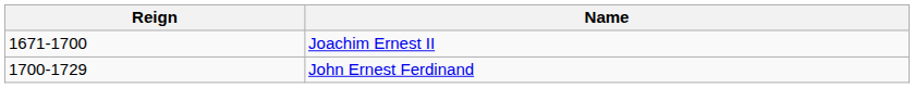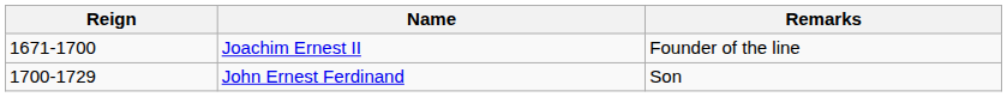+ column: Remarks | Founder of the line | Son
